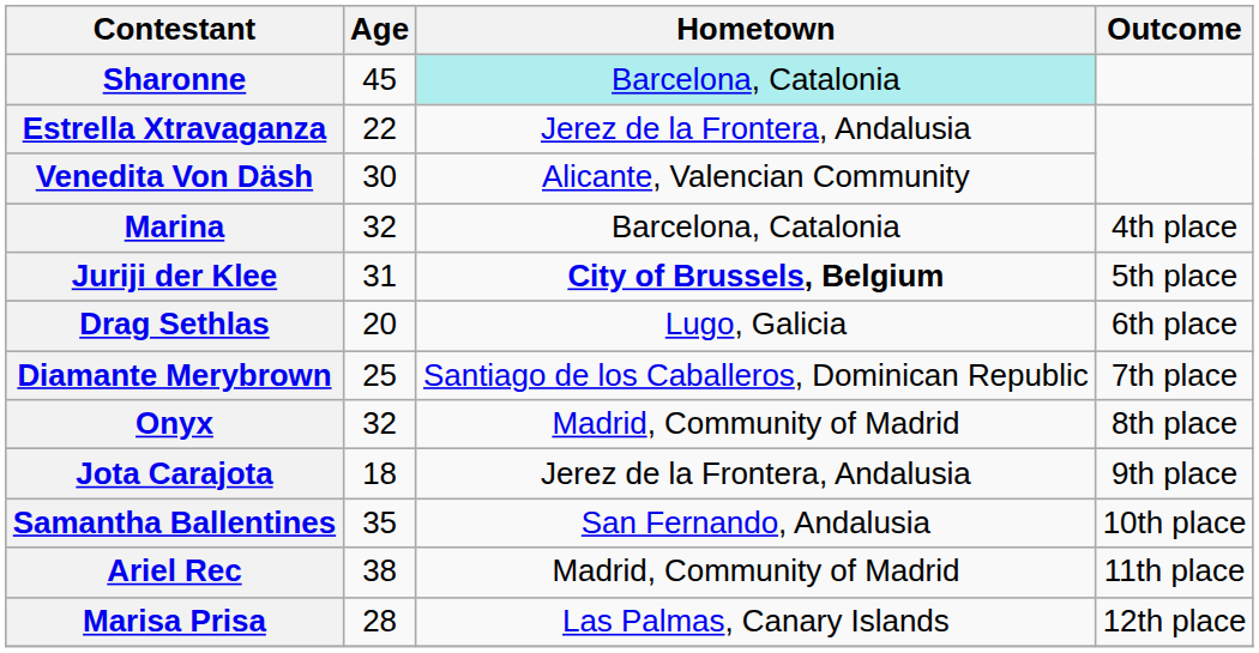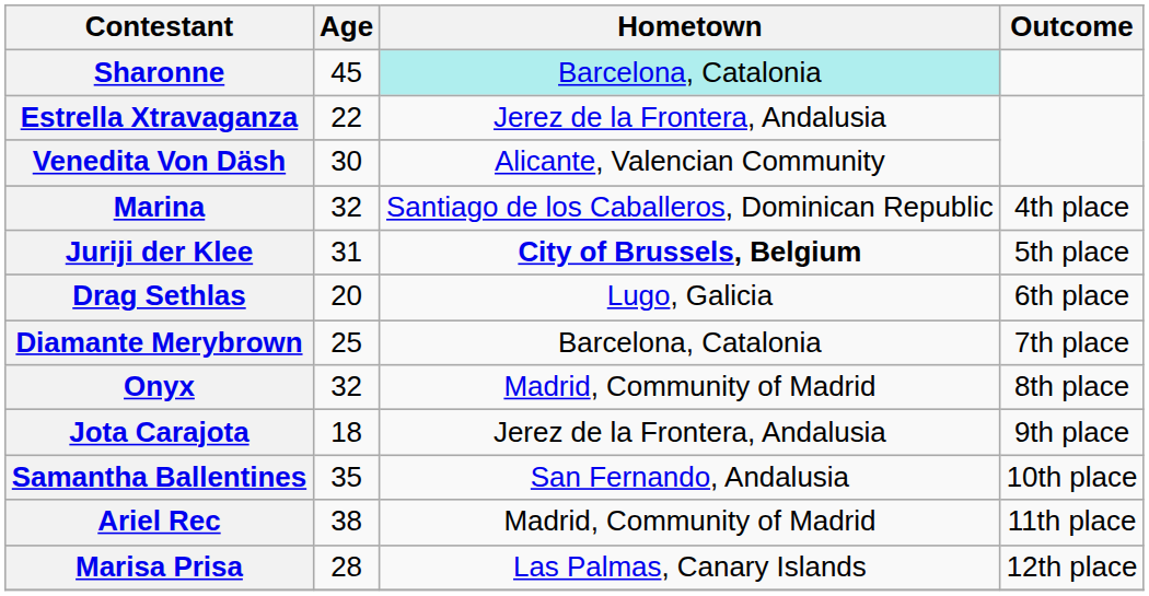Marina | Hometown: Barcelona, Catalonia -> Santiago de los Caballeros, Dominican Republic
Diamante Merybrown | Hometown: Santiago de los Caballeros, Dominican Republic -> Barcelona, Catalonia
